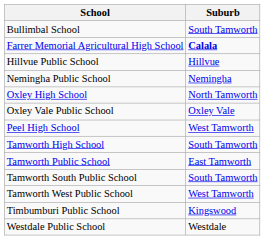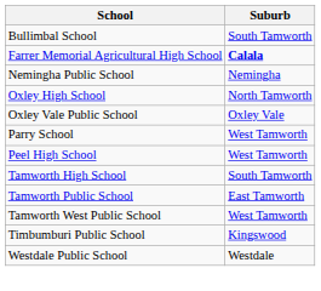- row: Hillvue Public School | Hillvue
+ row: Parry School | West Tamworth
- row: Tamworth South Public School | South Tamworth
